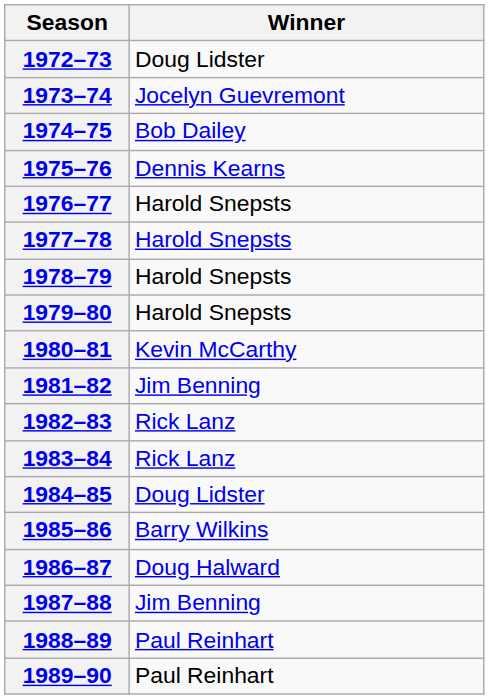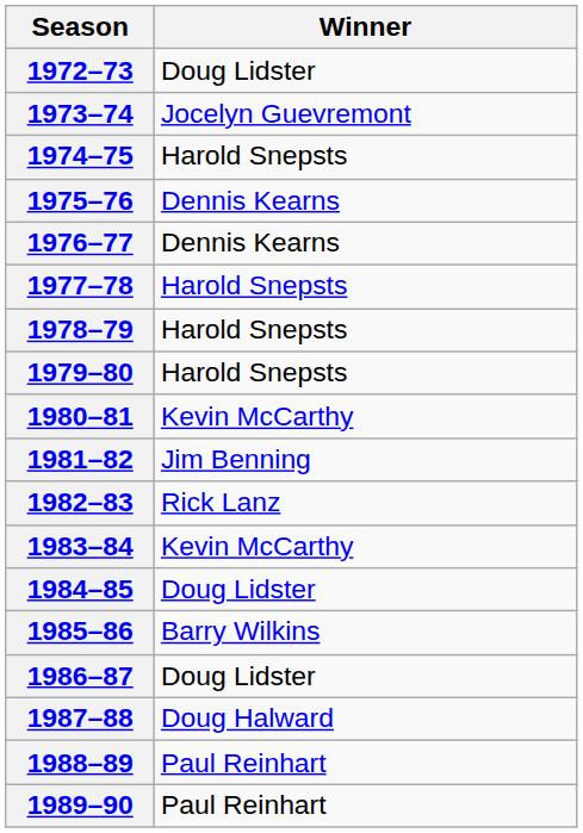1974–75 | Winner: Bob Dailey -> Harold Snepsts
1976–77 | Winner: Harold Snepsts -> Dennis Kearns
1983–84 | Winner: Rick Lanz -> Kevin McCarthy
1986–87 | Winner: Doug Halward -> Doug Lidster
1987–88 | Winner: Jim Benning -> Doug Halward
